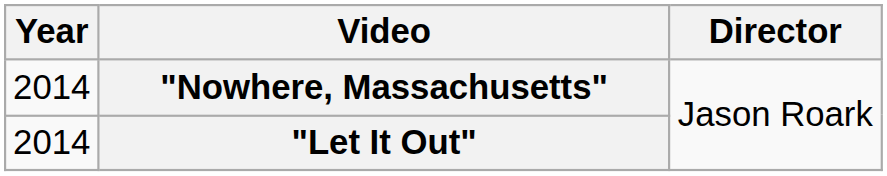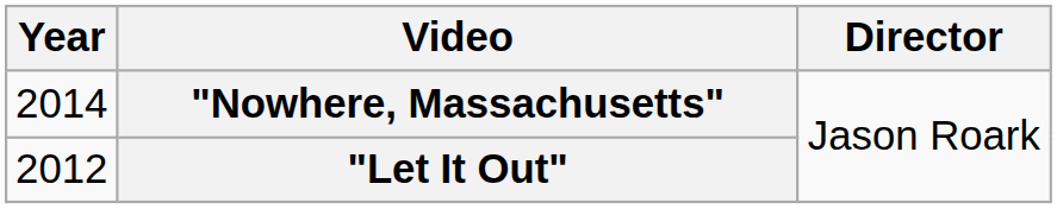"Let It Out" | Year: 2014 -> 2012
